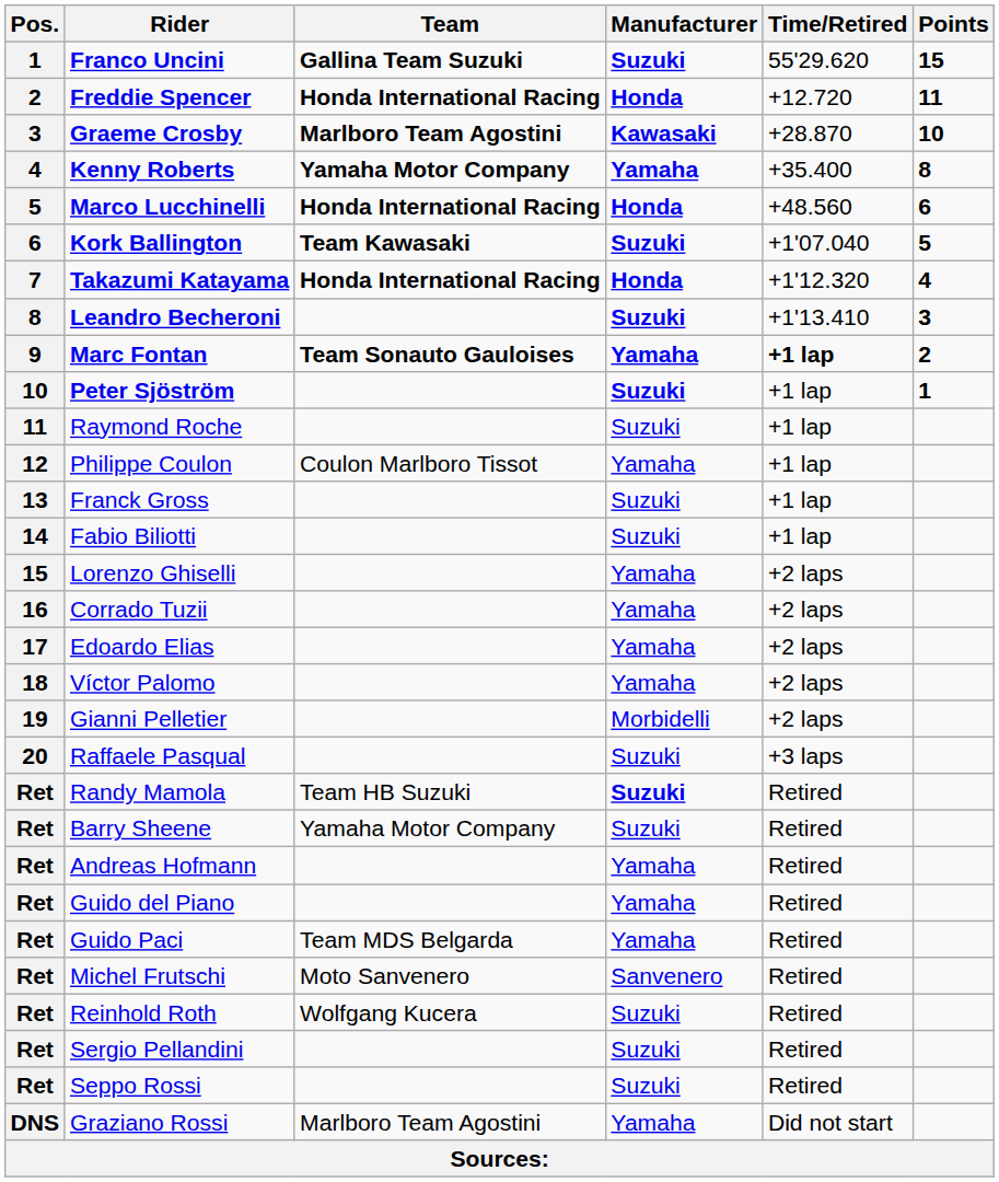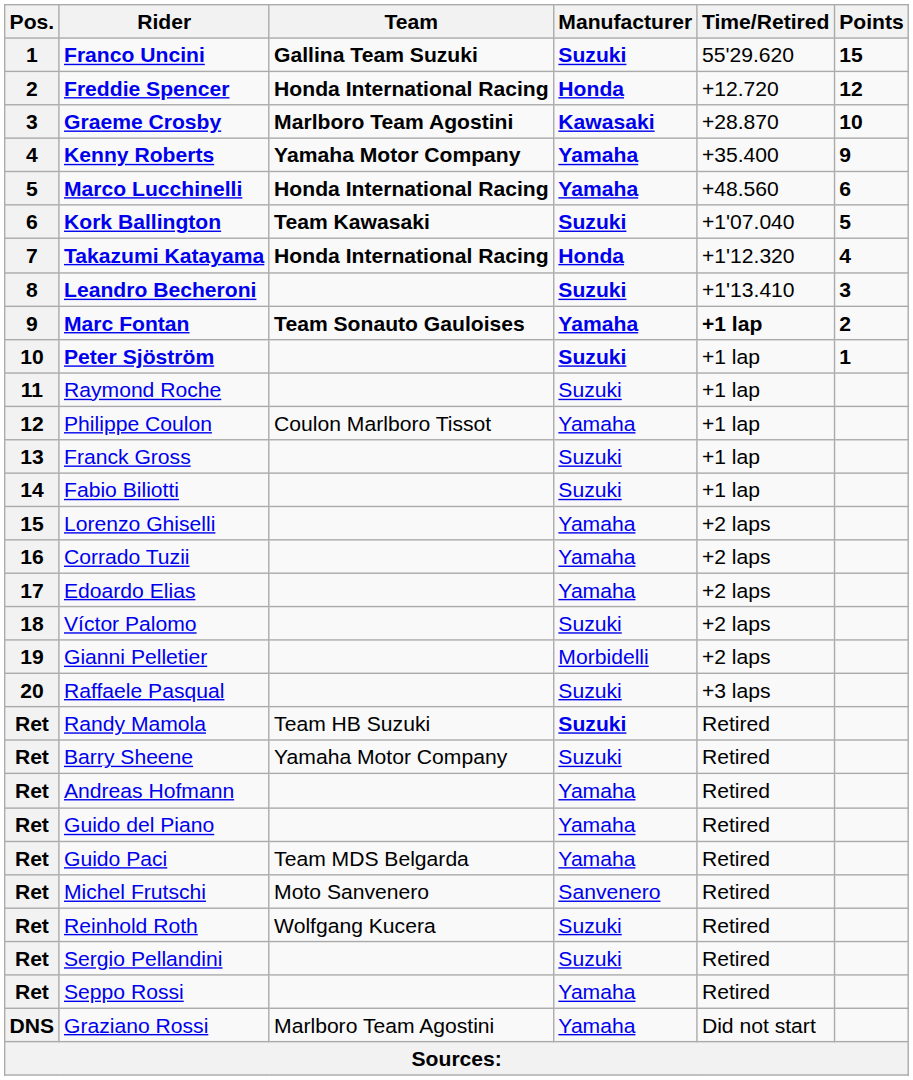Freddie Spencer | Points: 11 -> 12
Kenny Roberts | Points: 8 -> 9
Marco Lucchinelli | Manufacturer: Honda -> Yamaha
Víctor Palomo | Manufacturer: Yamaha -> Suzuki
Seppo Rossi | Manufacturer: Suzuki -> Yamaha
